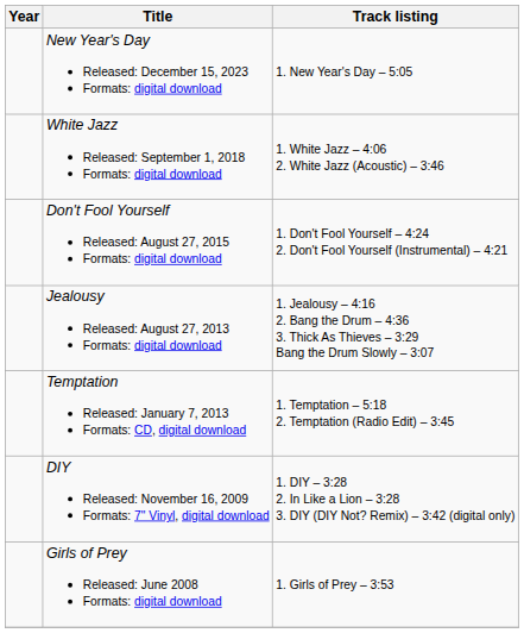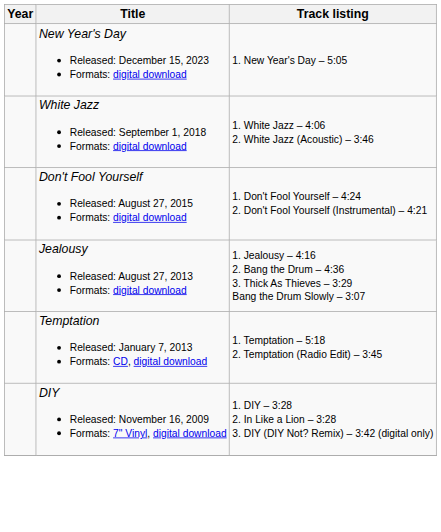- row: Girls of Prey Released: June 2008 Formats: digital download | 1. Girls of Prey – 3:53
